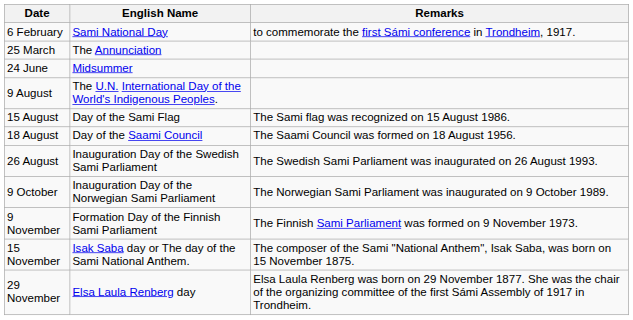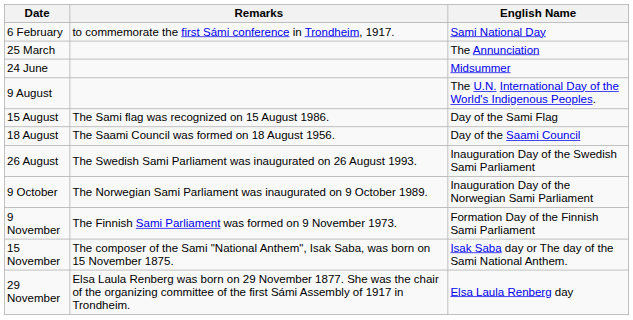columns swapped: English Name <-> Remarks
